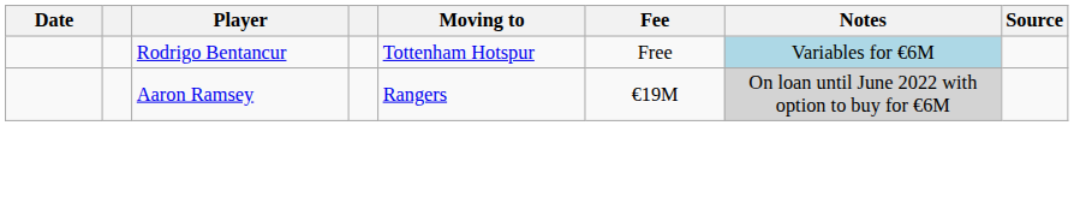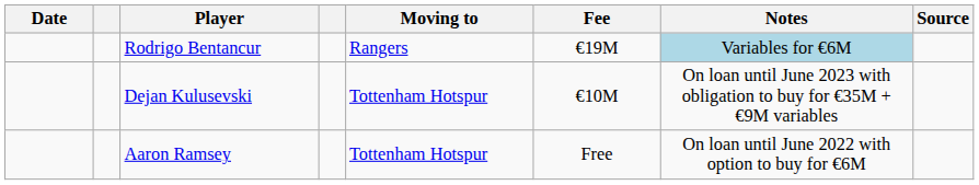Rodrigo Bentancur | Moving to: Tottenham Hotspur -> Rangers
Rodrigo Bentancur | Fee: Free -> €19M
+ row: Dejan Kulusevski | Tottenham Hotspur | €10M | On loan until June 2023 with obligation to buy for €35M + €9M variables
Aaron Ramsey | Moving to: Rangers -> Tottenham Hotspur
Aaron Ramsey | Fee: €19M -> Free
Aaron Ramsey | Notes: lightgrey background -> no background
